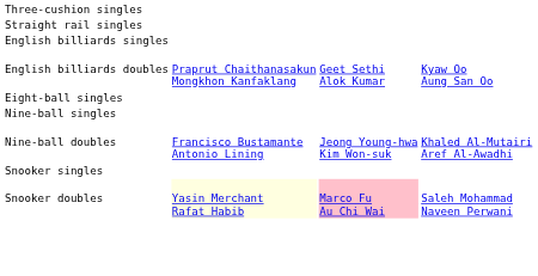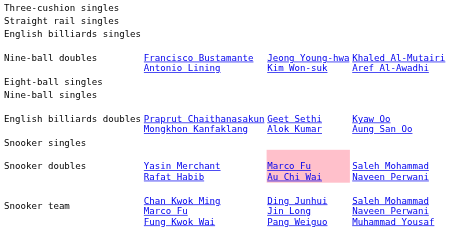rows swapped: English billiards doubles <-> Nine-ball doubles
Snooker doubles | column 2: lightyellow background -> no background
+ row: Snooker team | Chan Kwok Ming Marco Fu Fung Kwok Wai | Ding Junhui Jin Long Pang Weiguo | Saleh Mohammad Naveen Perwani Muhammad Yousaf
